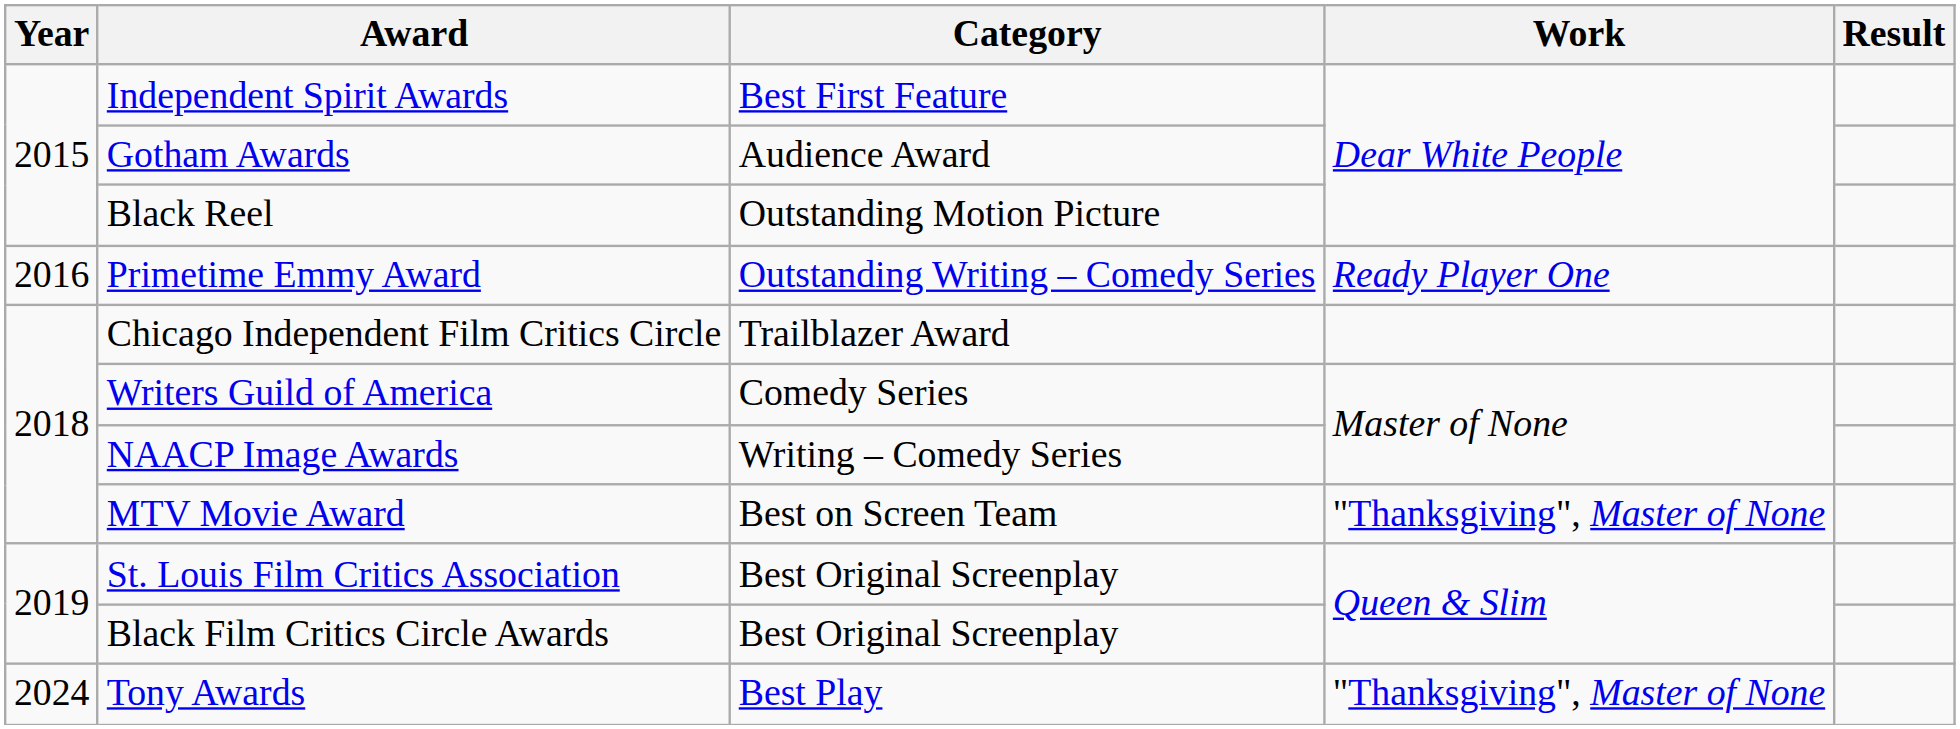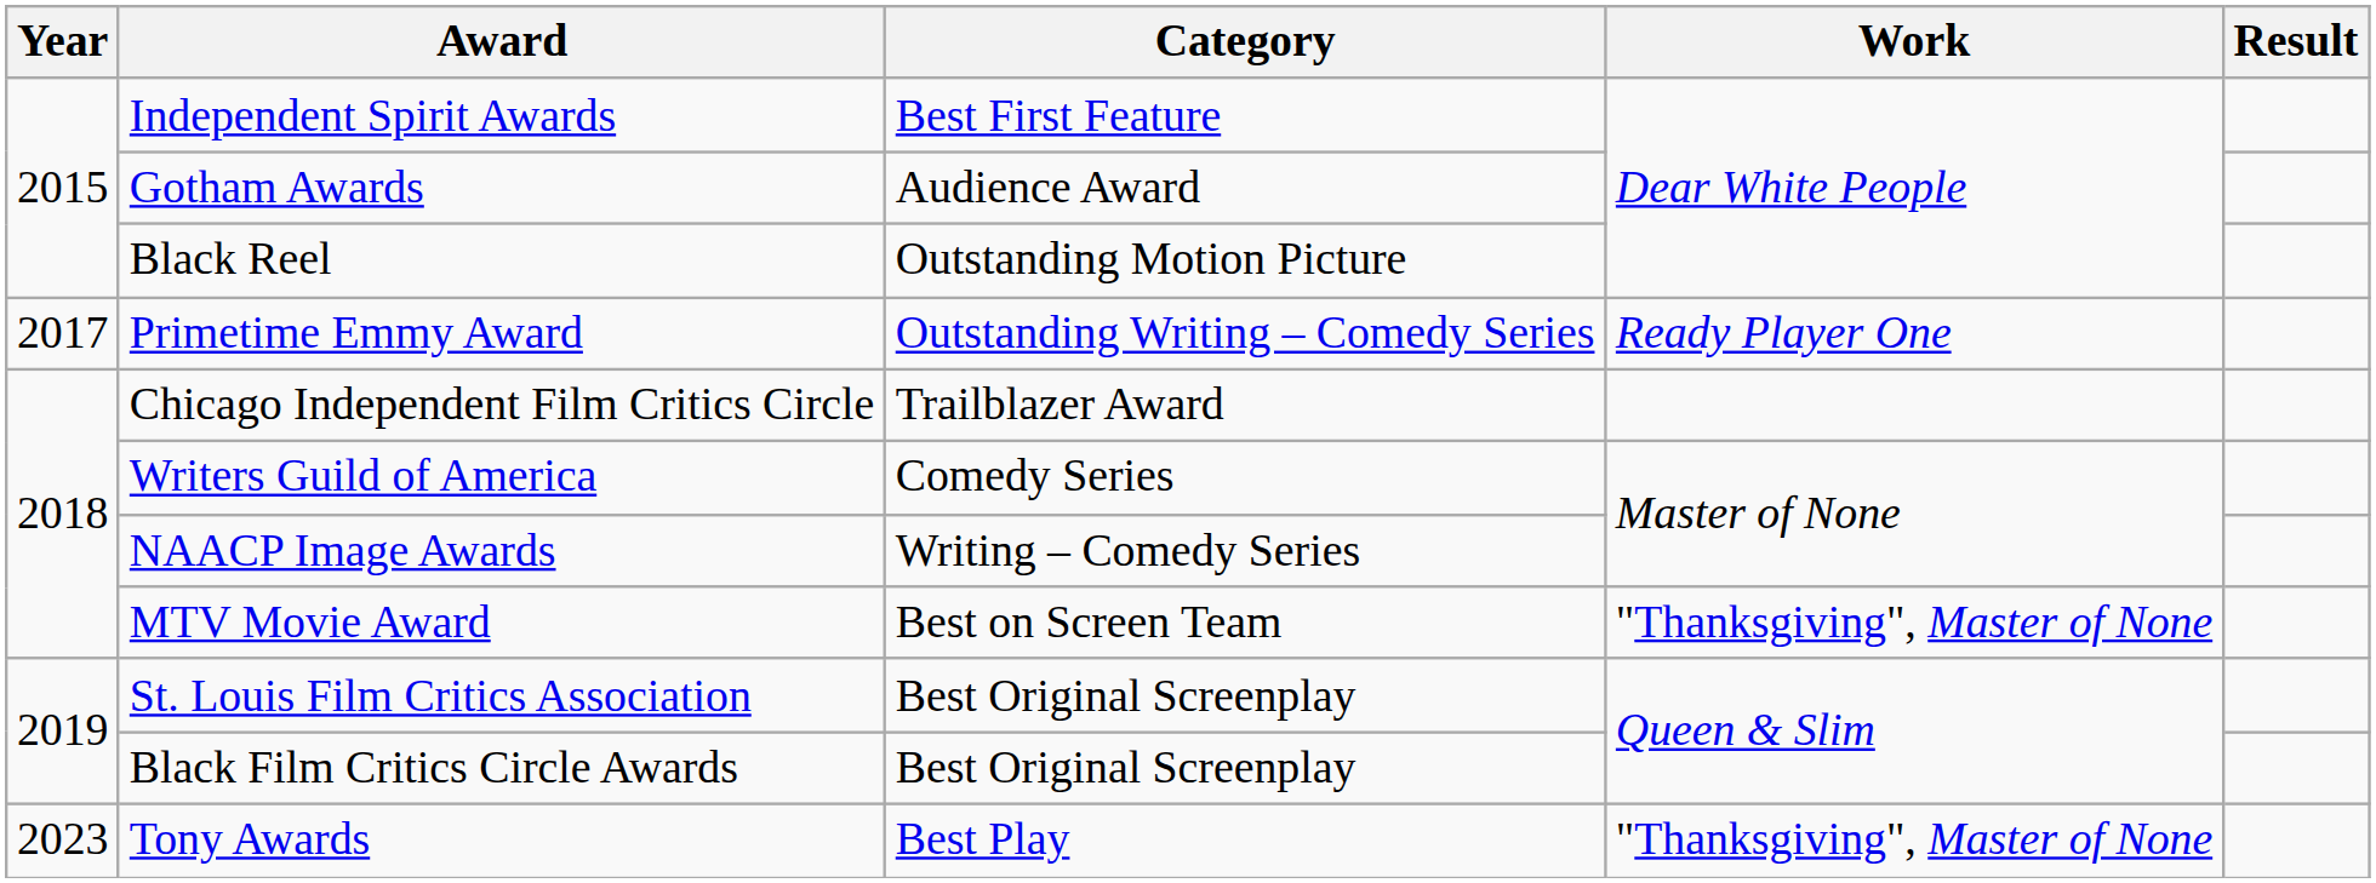Primetime Emmy Award | Year: 2016 -> 2017
Tony Awards | Year: 2024 -> 2023
